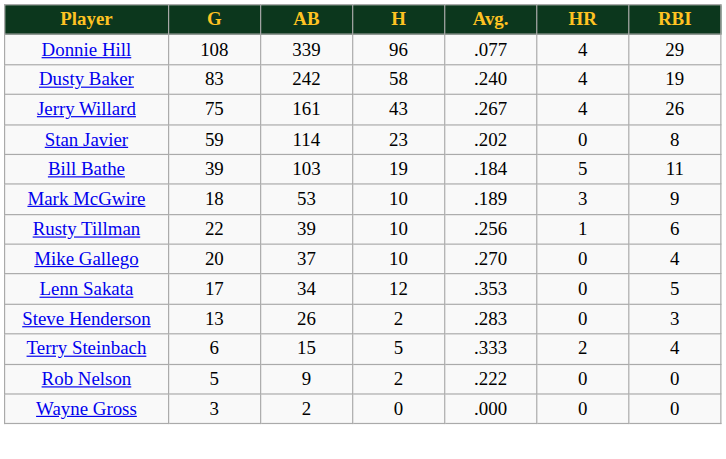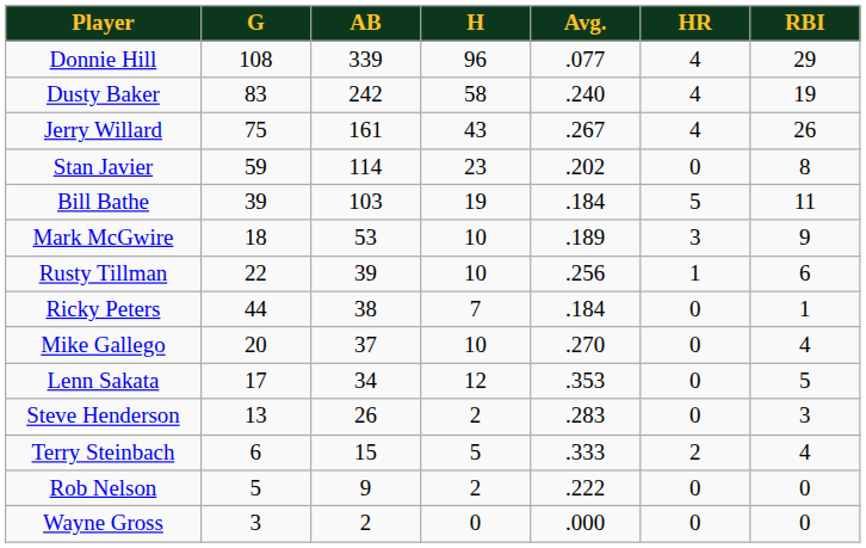+ row: Ricky Peters | 44 | 38 | 7 | .184 | 0 | 1
